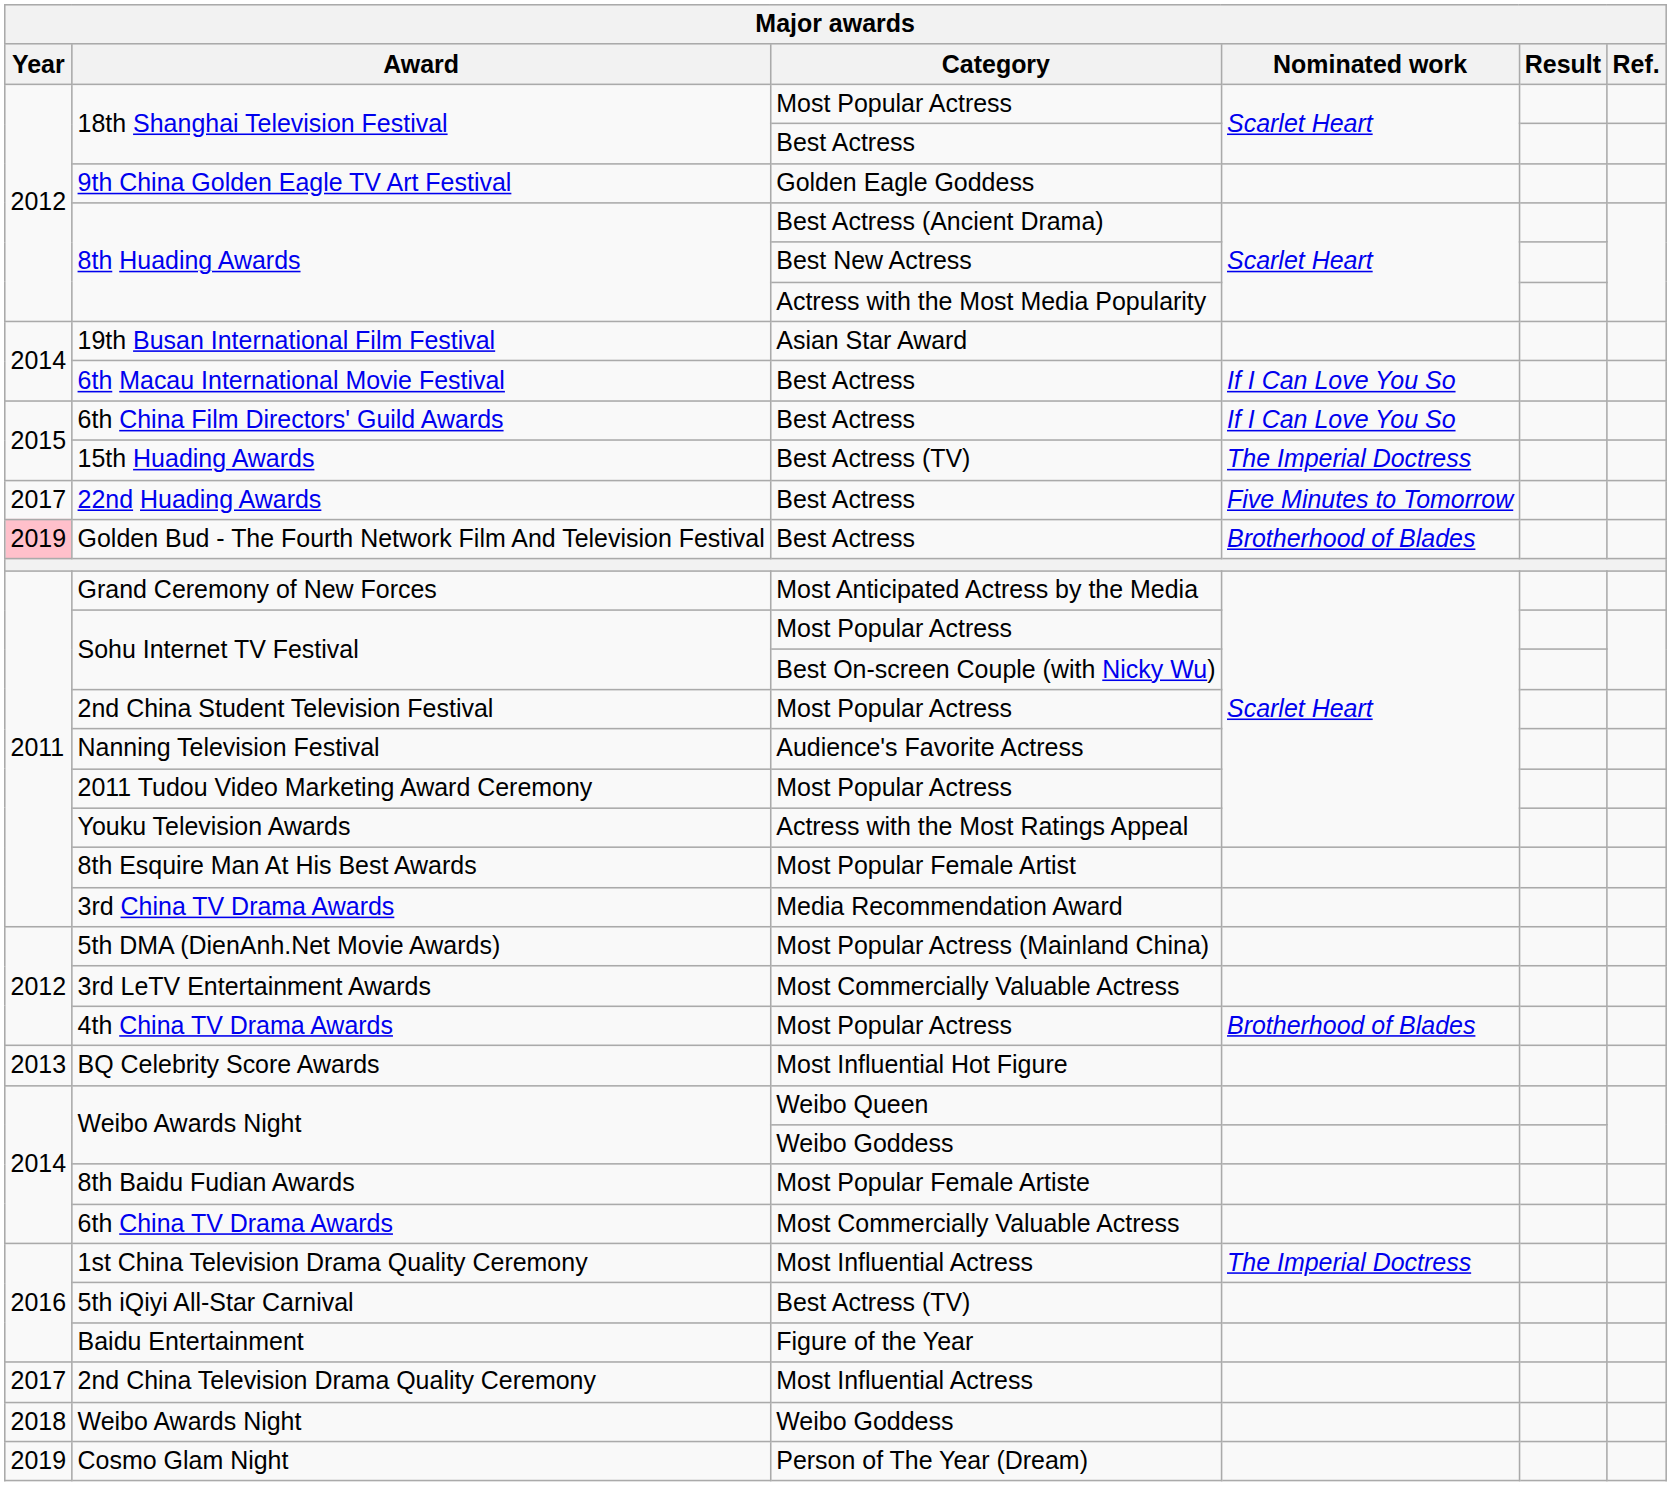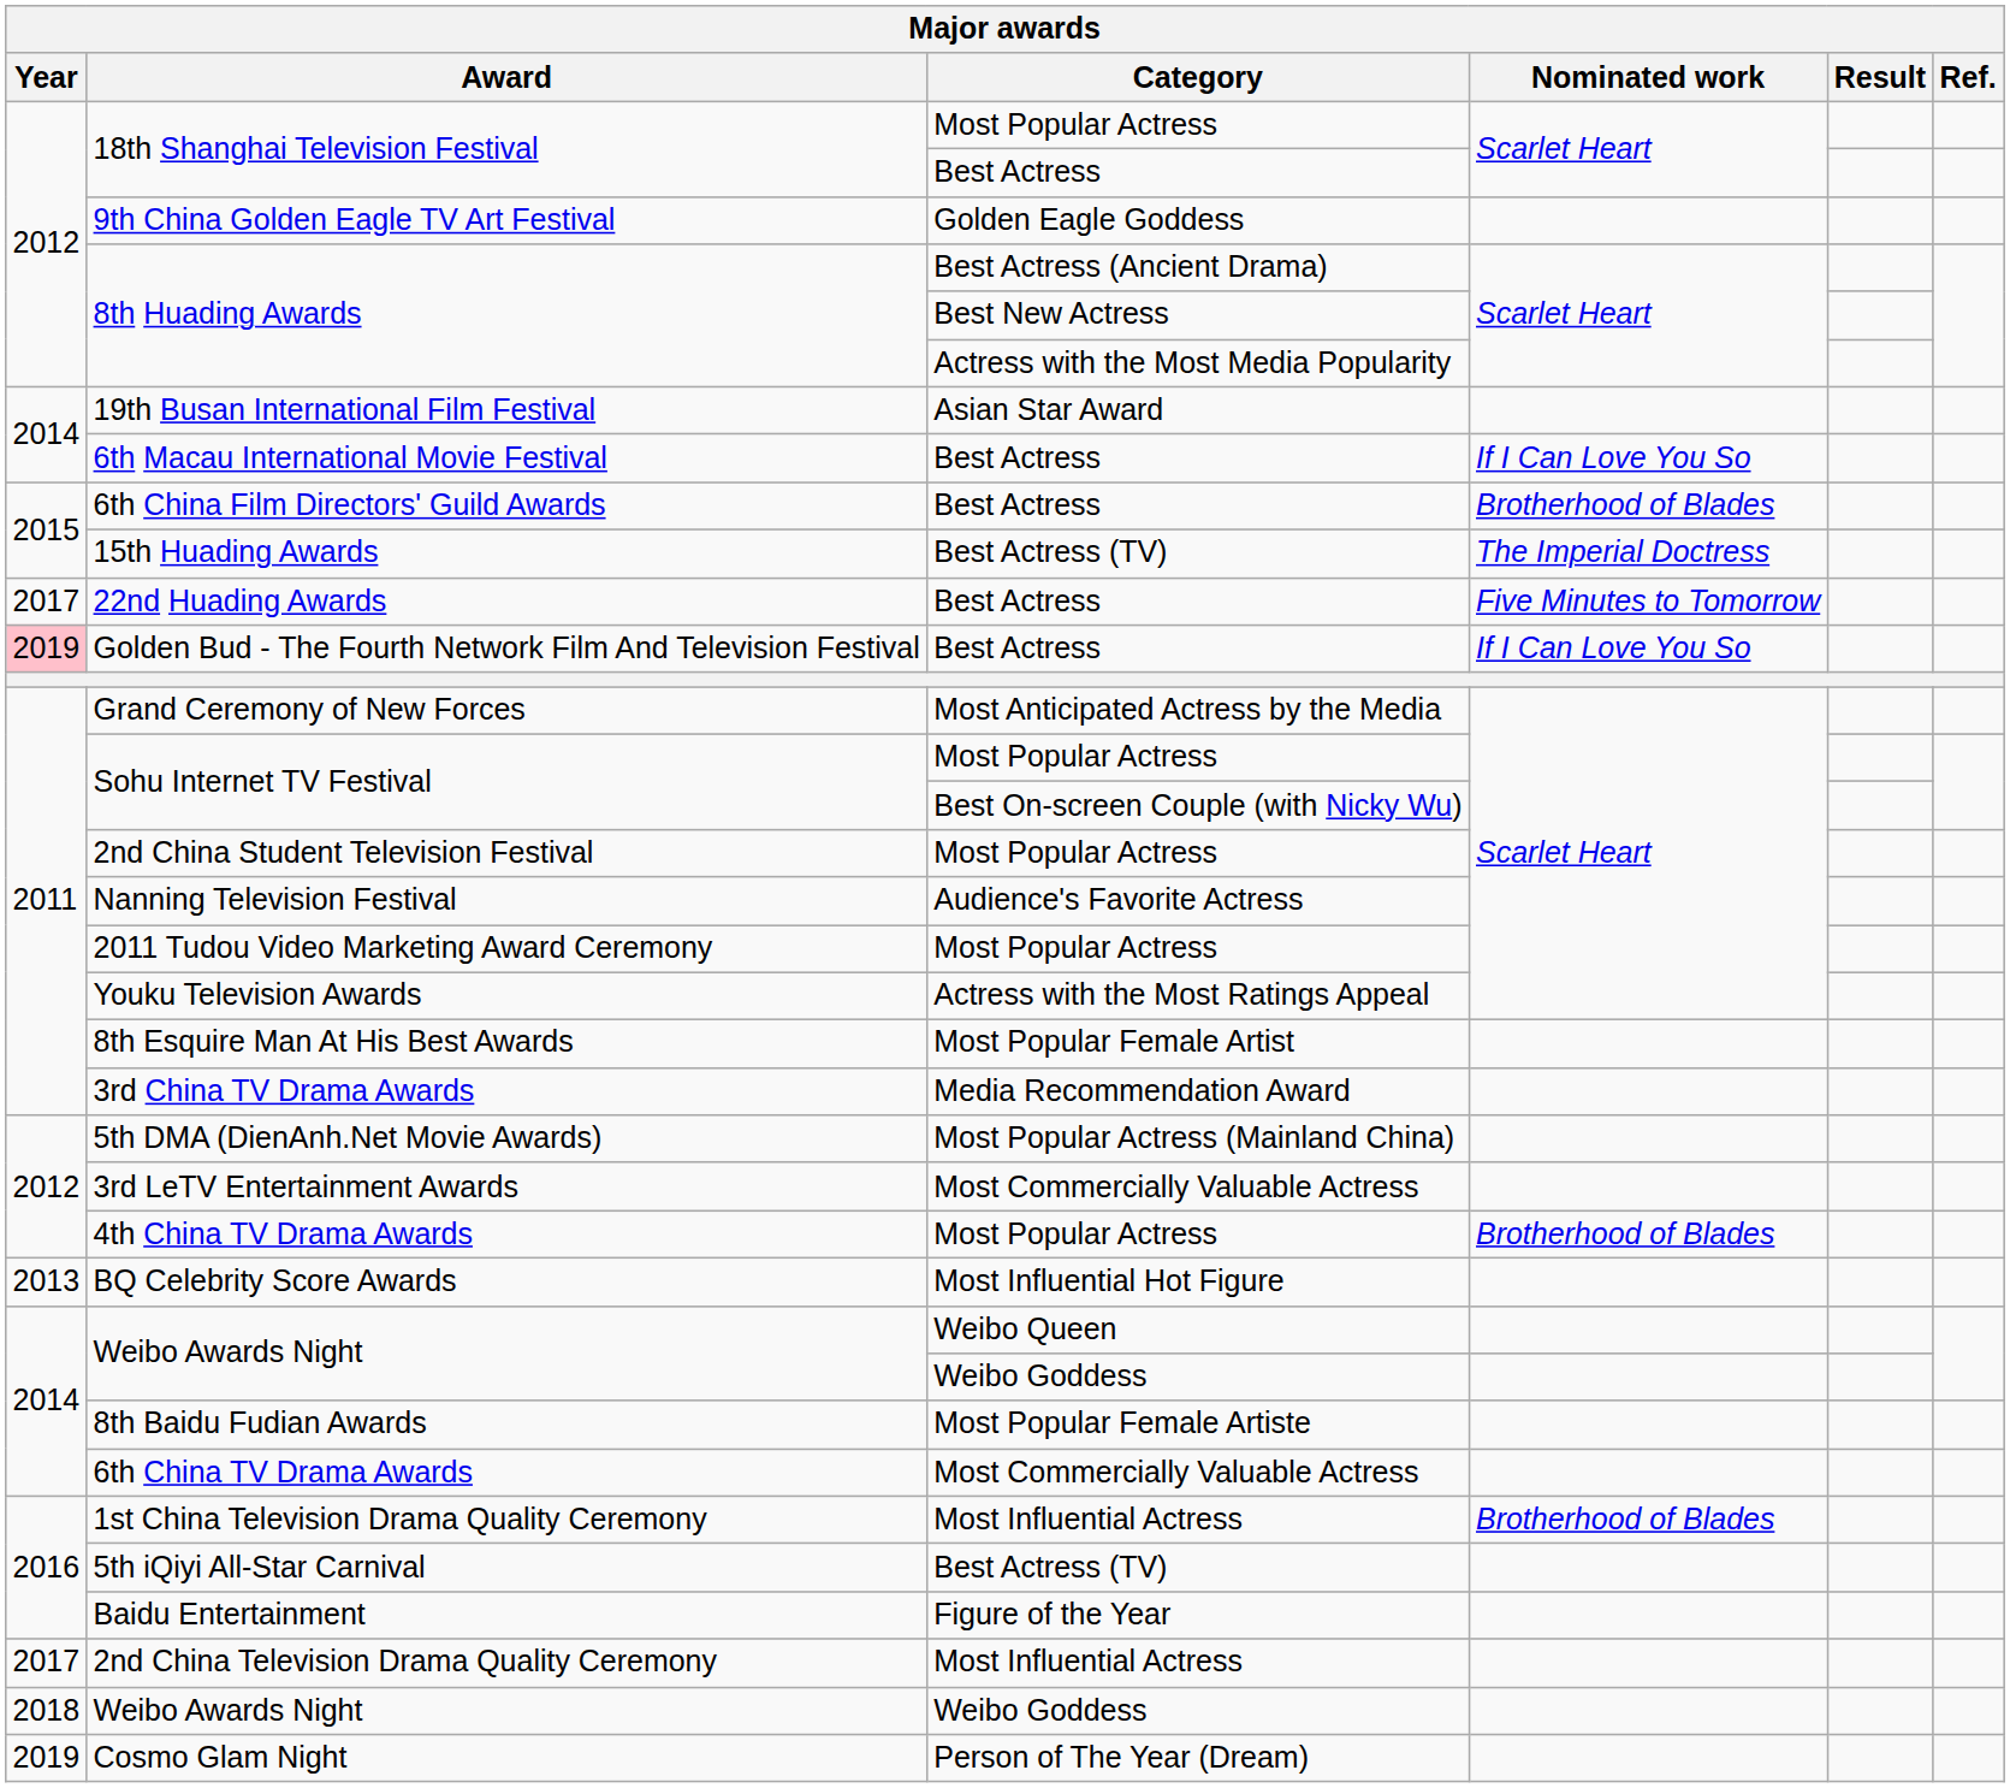6th China Film Directors' Guild Awards | Nominated work: If I Can Love You So -> Brotherhood of Blades
Golden Bud - The Fourth Network Film And Television Festival | Nominated work: Brotherhood of Blades -> If I Can Love You So
1st China Television Drama Quality Ceremony | Nominated work: The Imperial Doctress -> Brotherhood of Blades
